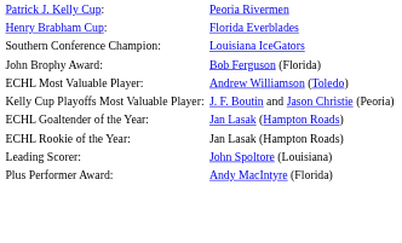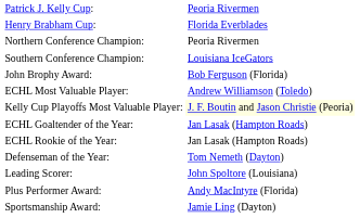+ row: Northern Conference Champion: | Peoria Rivermen
Kelly Cup Playoffs Most Valuable Player: | column 2: no background -> lightyellow background
+ row: Defenseman of the Year: | Tom Nemeth (Dayton)
+ row: Sportsmanship Award: | Jamie Ling (Dayton)
